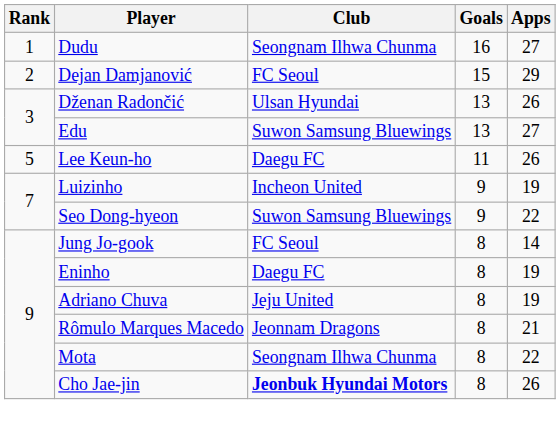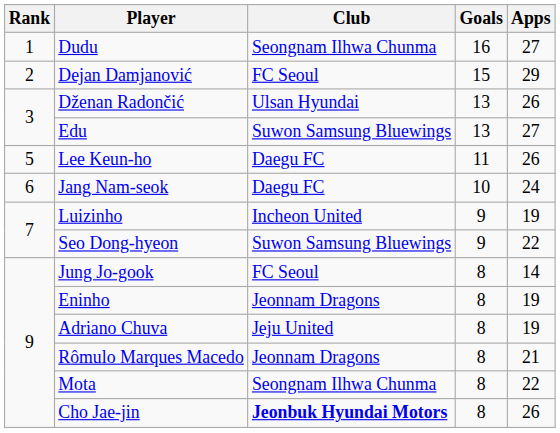+ row: 6 | Jang Nam-seok | Daegu FC | 10 | 24
Eninho | Club: Daegu FC -> Jeonnam Dragons
